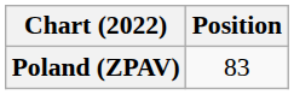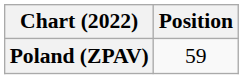Poland (ZPAV) | Position: 83 -> 59
